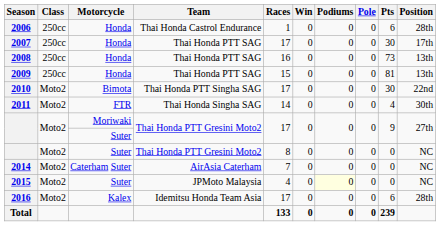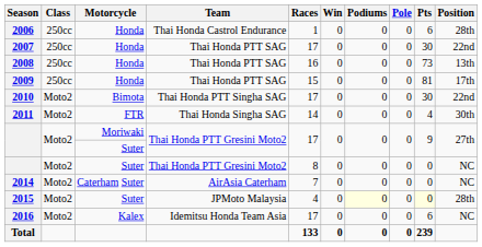2007 | Position: 17th -> 22nd
2009 | Position: 13th -> 17th
2015 | Pts: no background -> lightyellow background
2015 | Position: NC -> 28th
2016 | Position: 28th -> NC
